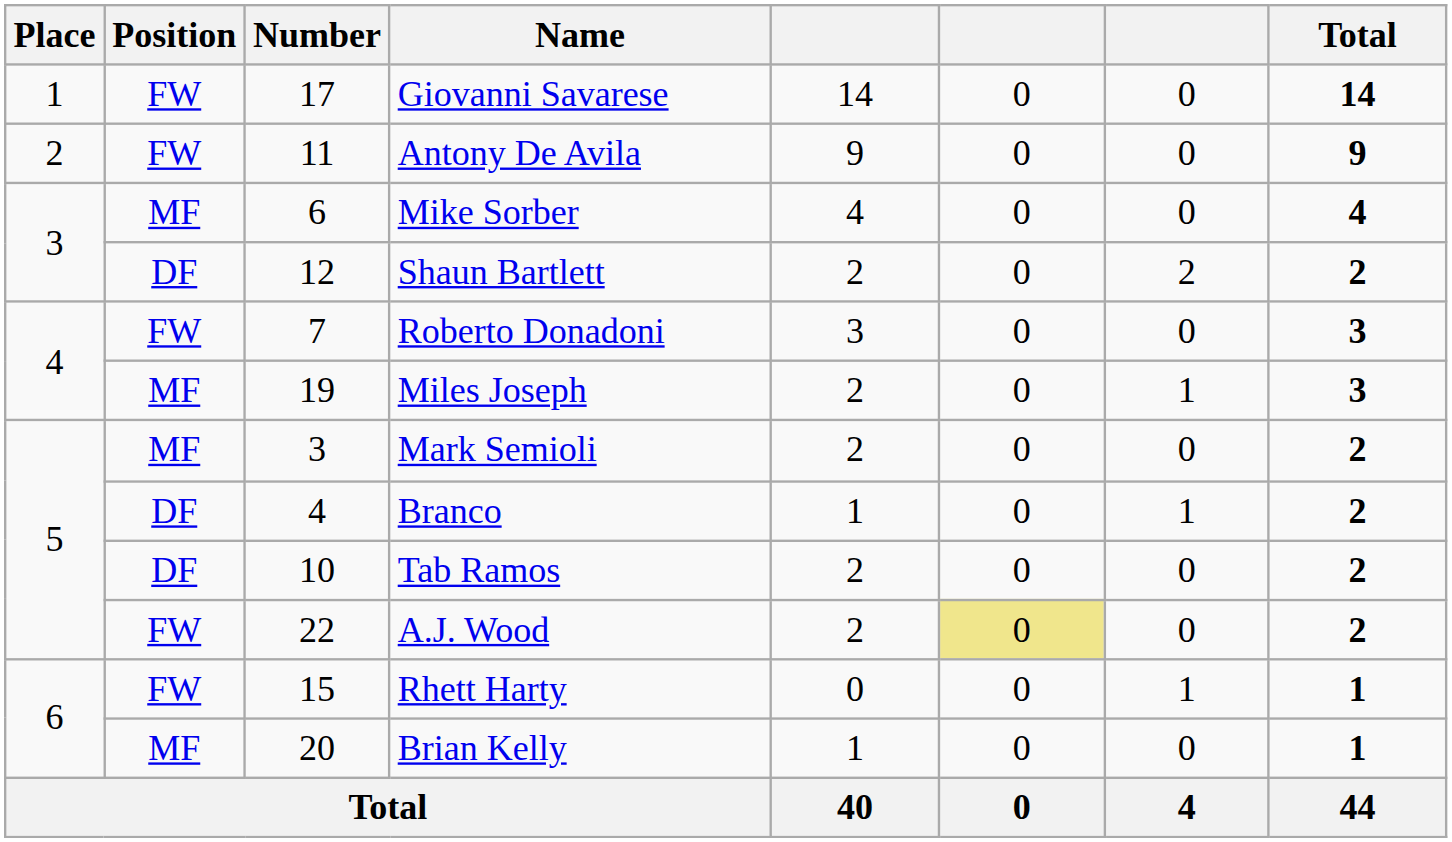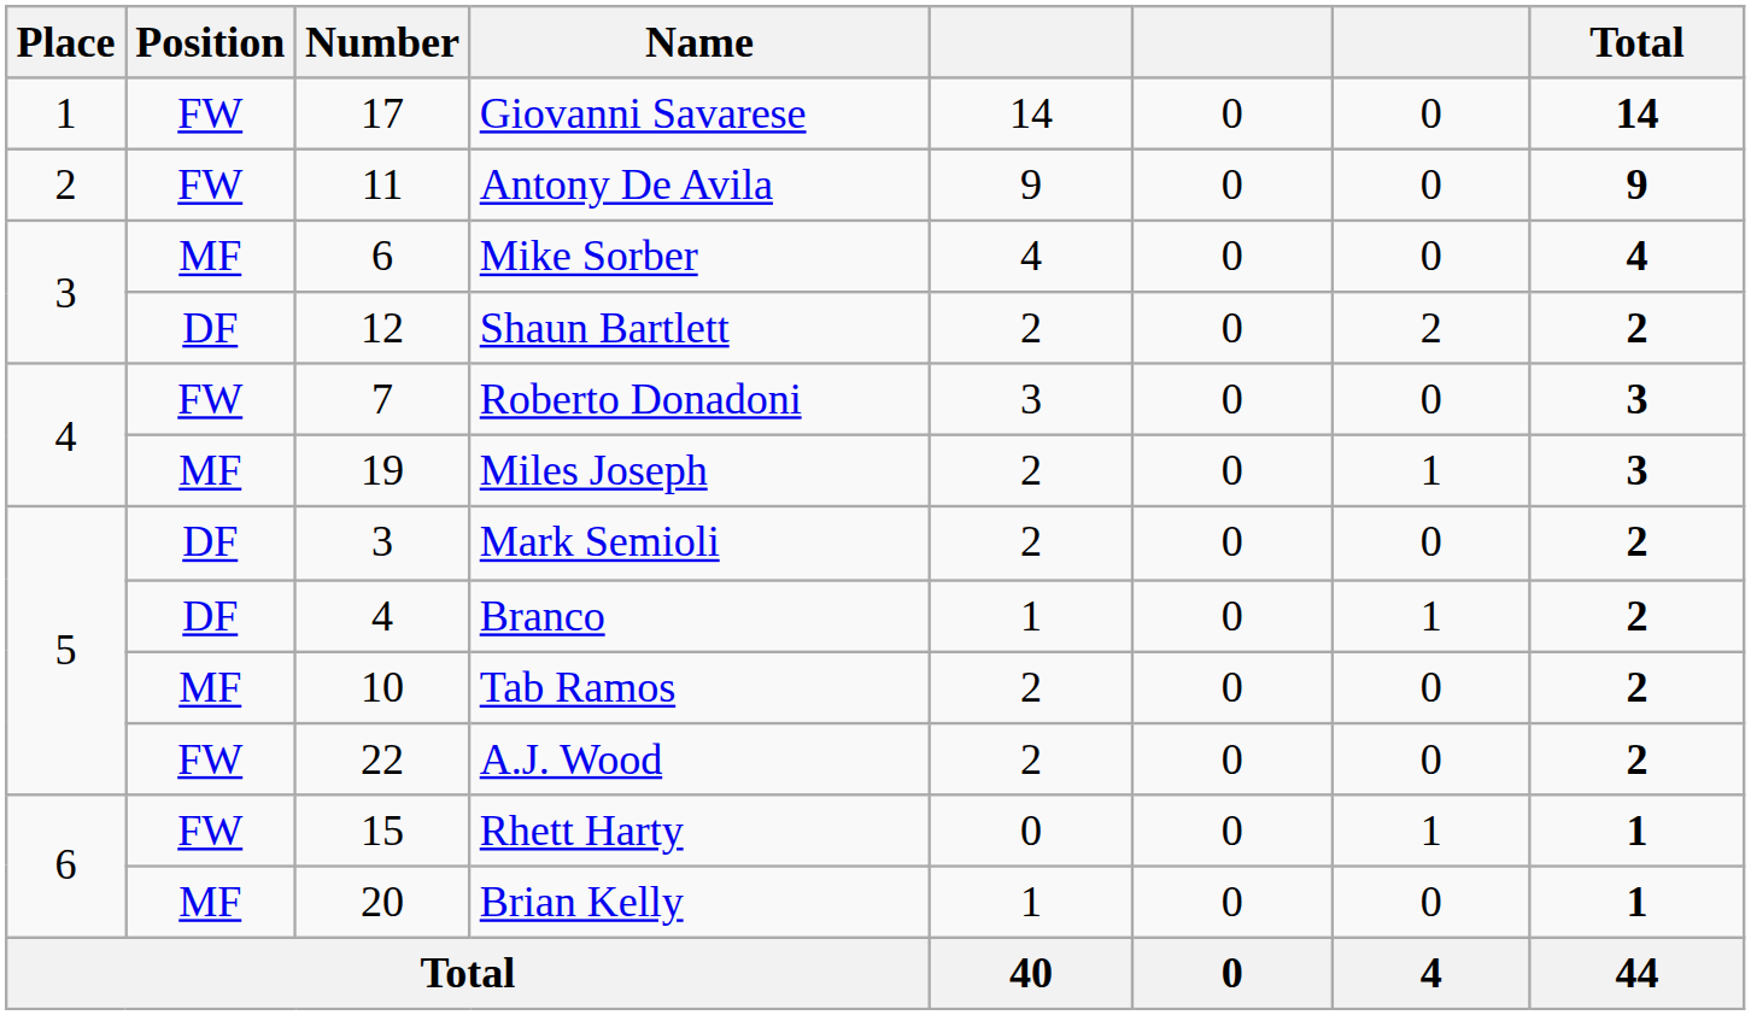Mark Semioli | Position: MF -> DF
Tab Ramos | Position: DF -> MF
A.J. Wood | column 6: khaki background -> no background
